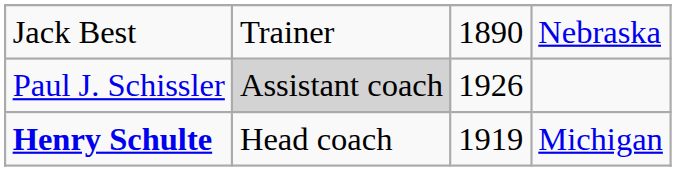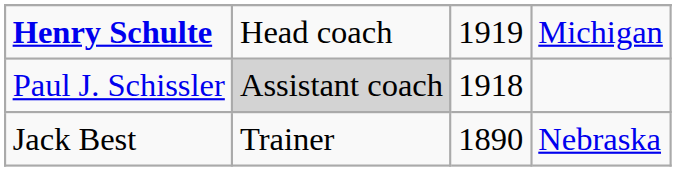rows swapped: Henry Schulte <-> Jack Best
Paul J. Schissler | column 3: 1926 -> 1918
